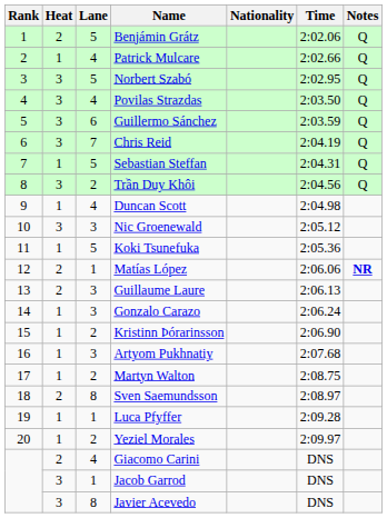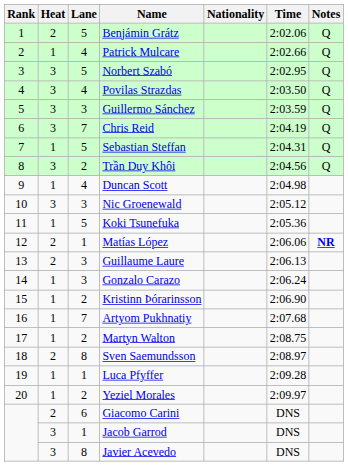Guillermo Sánchez | Lane: 6 -> 3
Artyom Pukhnatiy | Lane: 3 -> 7
Giacomo Carini | Lane: 4 -> 6
